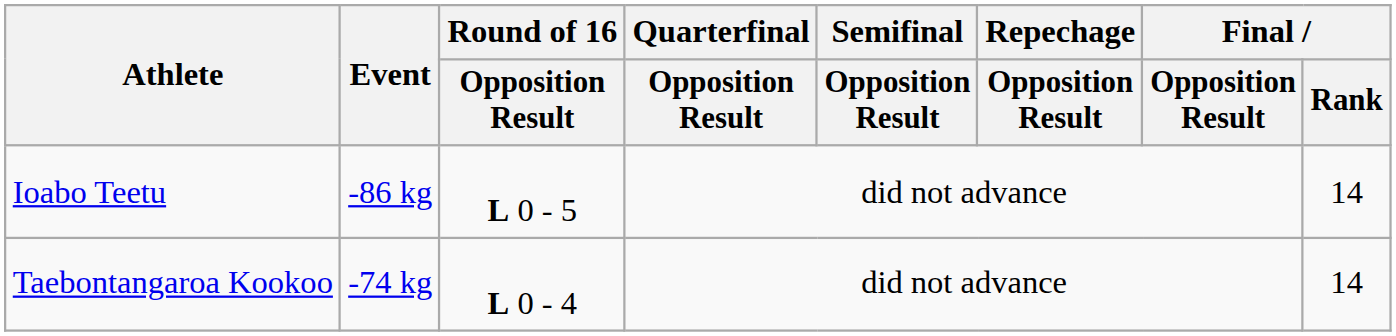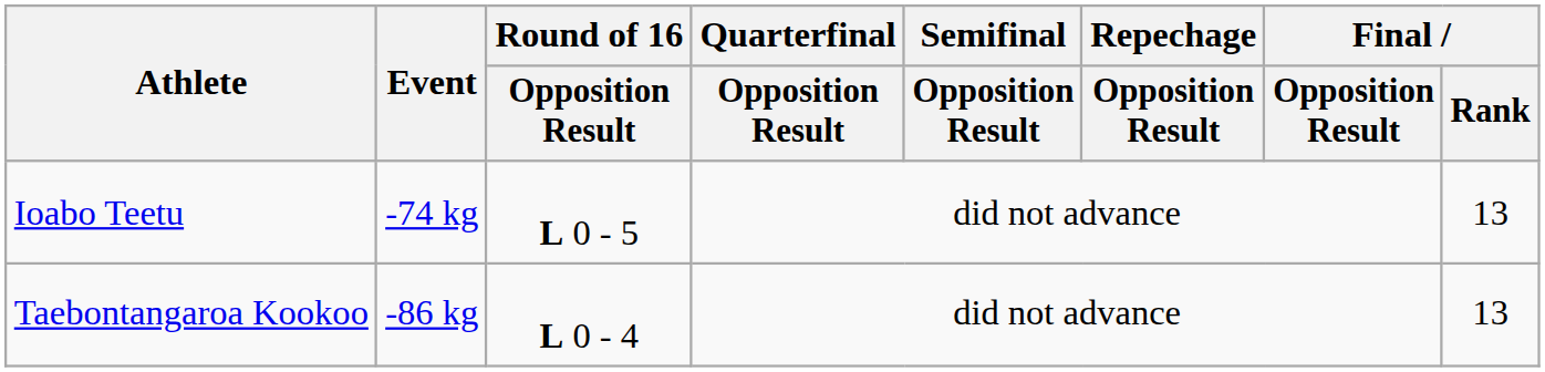Ioabo Teetu | Event: -86 kg -> -74 kg
Ioabo Teetu | Final / Rank: 14 -> 13
Taebontangaroa Kookoo | Event: -74 kg -> -86 kg
Taebontangaroa Kookoo | Final / Rank: 14 -> 13
